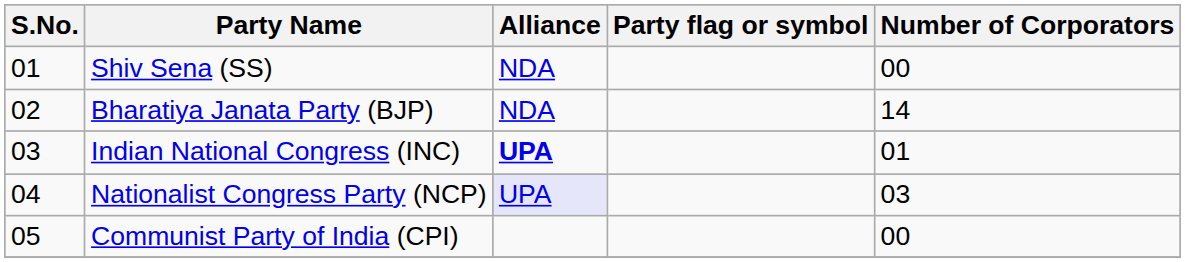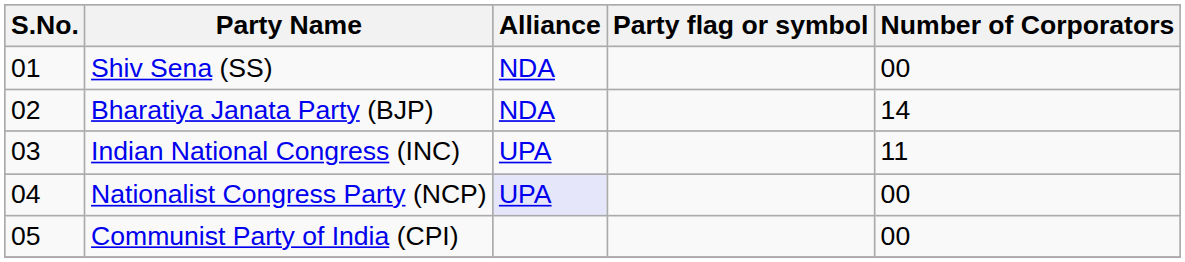Indian National Congress (INC) | Alliance: bold -> normal
Indian National Congress (INC) | Number of Corporators: 01 -> 11
Nationalist Congress Party (NCP) | Number of Corporators: 03 -> 00
